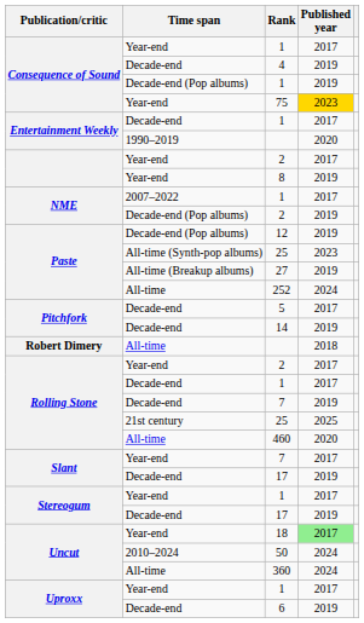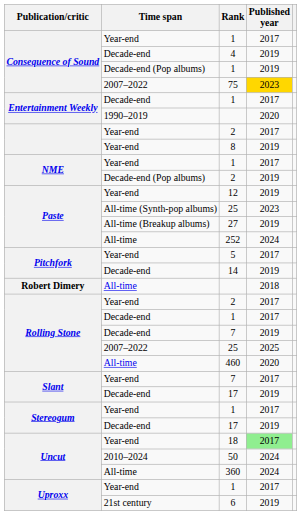75 | Time span: Year-end -> 2007–2022
NME / 1 | Time span: 2007–2022 -> Year-end
12 | Time span: Decade-end (Pop albums) -> Year-end
5 | Time span: Decade-end -> Year-end
Rolling Stone / 25 | Time span: 21st century -> 2007–2022
6 | Time span: Decade-end -> 21st century
